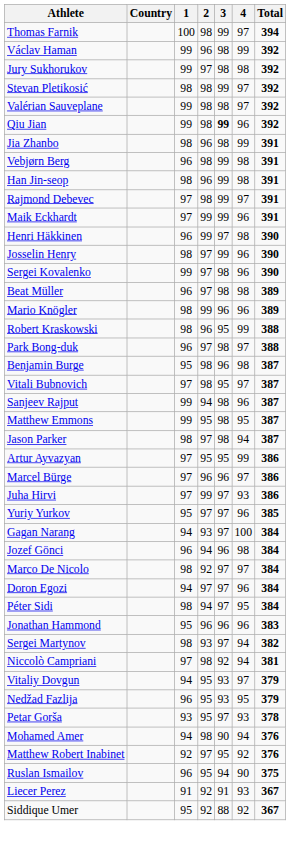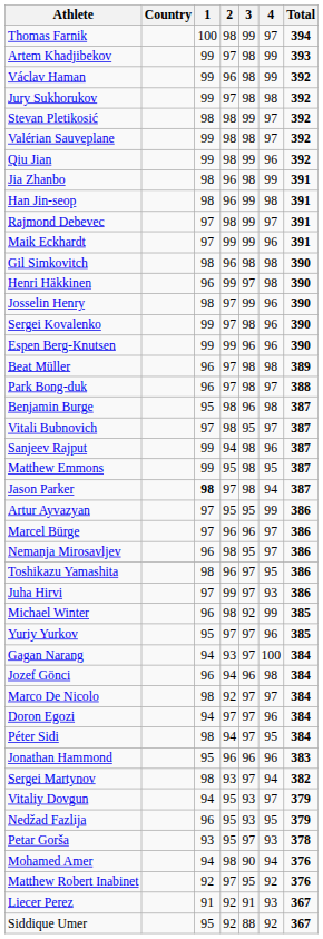+ row: Artem Khadjibekov | 99 | 97 | 98 | 99 | 393
Qiu Jian | 3: bold -> normal
- row: Vebjørn Berg | 96 | 98 | 99 | 98 | 391
+ row: Gil Simkovitch | 98 | 96 | 98 | 98 | 390
+ row: Espen Berg-Knutsen | 99 | 99 | 96 | 96 | 390
- row: Mario Knögler | 98 | 99 | 96 | 96 | 389
- row: Robert Kraskowski | 98 | 96 | 95 | 99 | 388
Jason Parker | 1: normal -> bold
+ row: Nemanja Mirosavljev | 96 | 98 | 95 | 97 | 386
+ row: Toshikazu Yamashita | 98 | 96 | 97 | 95 | 386
+ row: Michael Winter | 96 | 98 | 92 | 99 | 385
- row: Niccolò Campriani | 97 | 98 | 92 | 94 | 381
- row: Ruslan Ismailov | 96 | 95 | 94 | 90 | 375
